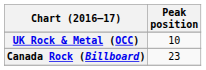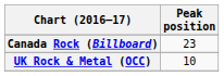rows swapped: Canada Rock (Billboard) <-> UK Rock & Metal (OCC)
